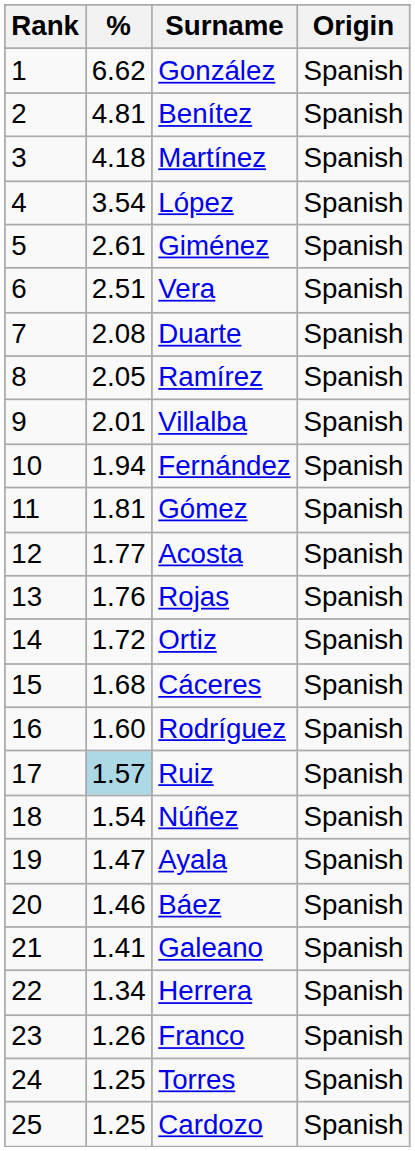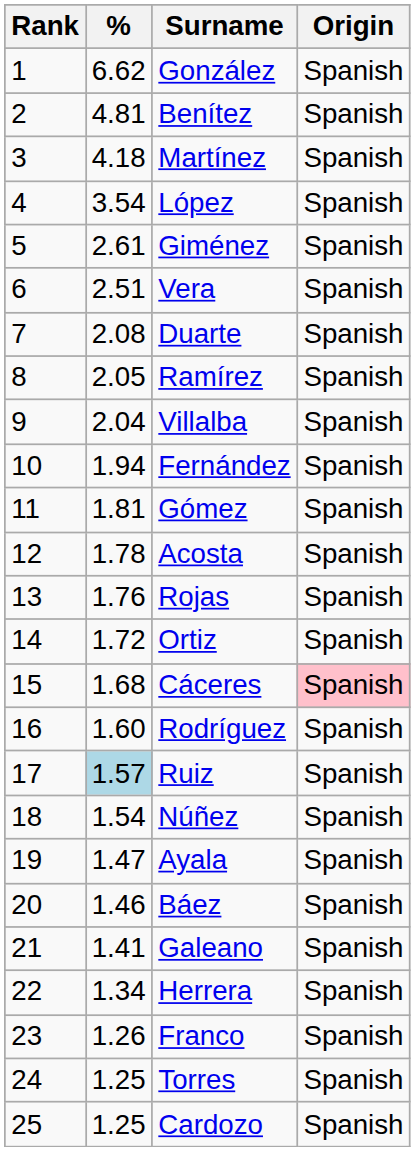Villalba | %: 2.01 -> 2.04
Acosta | %: 1.77 -> 1.78
Cáceres | Origin: no background -> pink background
